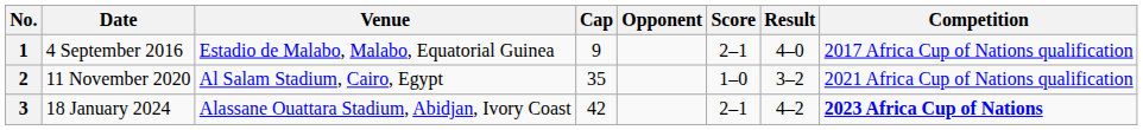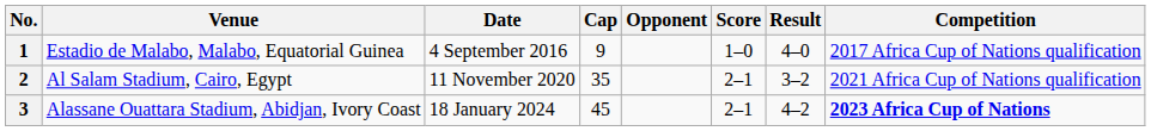columns swapped: Date <-> Venue
1 | Score: 2–1 -> 1–0
2 | Score: 1–0 -> 2–1
3 | Cap: 42 -> 45
